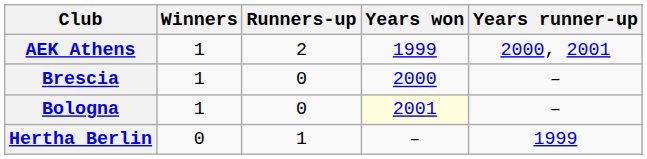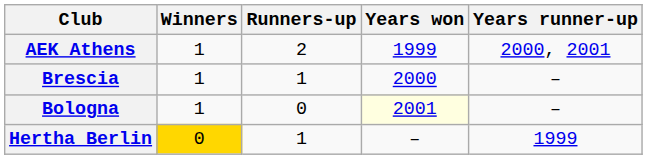Brescia | Runners-up: 0 -> 1
Hertha Berlin | Winners: no background -> gold background
